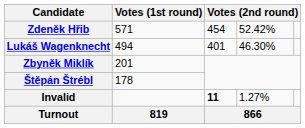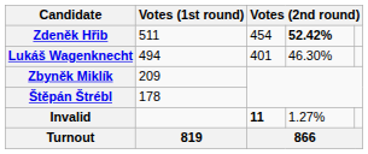Zdeněk Hřib | Votes (1st round): 571 -> 511
Zdeněk Hřib | column 4: normal -> bold
Zbyněk Miklík | Votes (1st round): 201 -> 209
